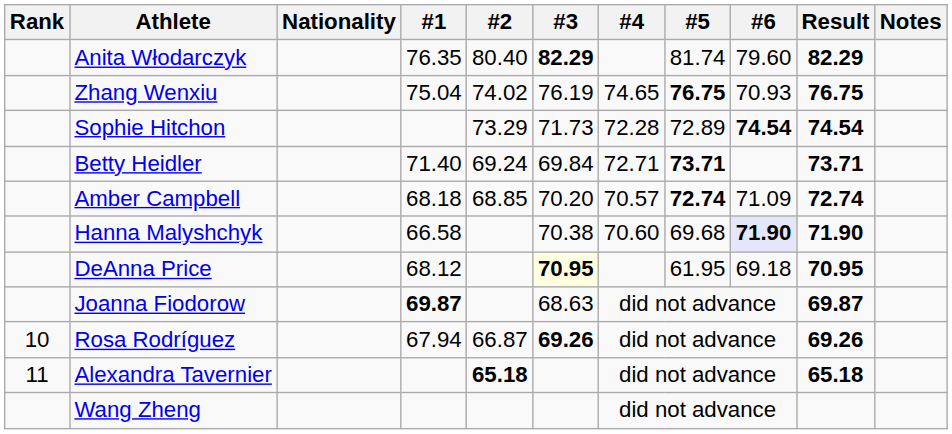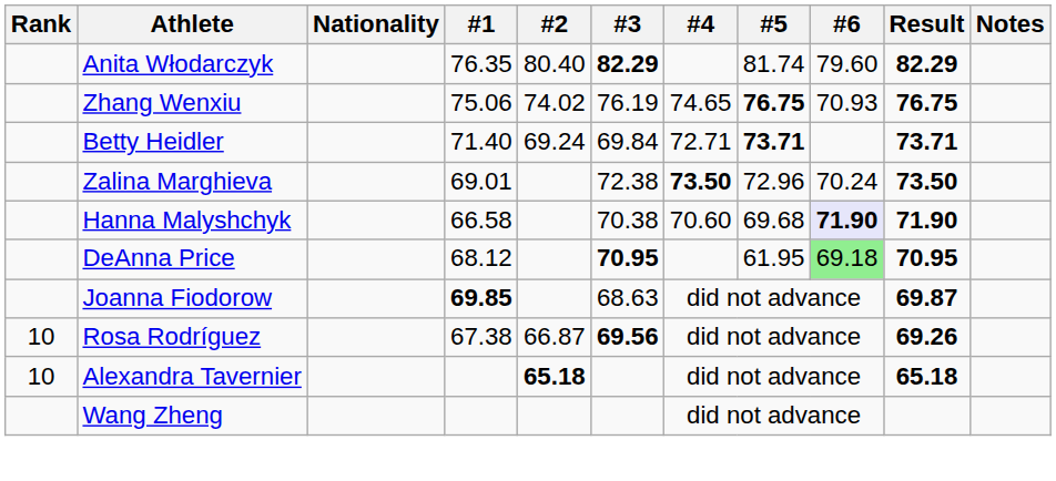Zhang Wenxiu | #1: 75.04 -> 75.06
- row: Sophie Hitchon | 73.29 | 71.73 | 72.28 | 72.89 | 74.54 | 74.54
+ row: Zalina Marghieva | 69.01 | 72.38 | 73.50 | 72.96 | 70.24 | 73.50
- row: Amber Campbell | 68.18 | 68.85 | 70.20 | 70.57 | 72.74 | 71.09 | 72.74
DeAnna Price | #3: lightyellow background -> no background
DeAnna Price | #6: no background -> lightgreen background
Joanna Fiodorow | #1: 69.87 -> 69.85
Rosa Rodríguez | #1: 67.94 -> 67.38
Rosa Rodríguez | #3: 69.26 -> 69.56
Alexandra Tavernier | Rank: 11 -> 10
